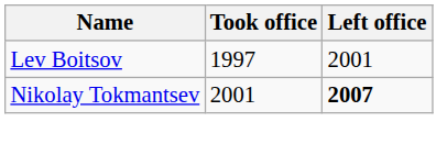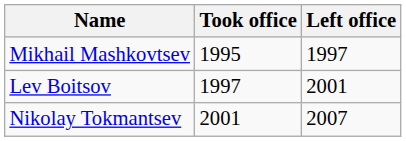+ row: Mikhail Mashkovtsev | 1995 | 1997
Nikolay Tokmantsev | Left office: bold -> normal
